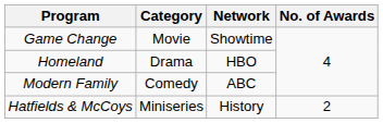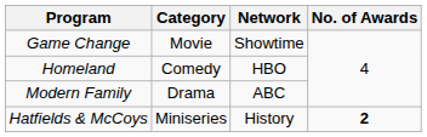Homeland | Category: Drama -> Comedy
Modern Family | Category: Comedy -> Drama
Hatfields & McCoys | No. of Awards: normal -> bold
